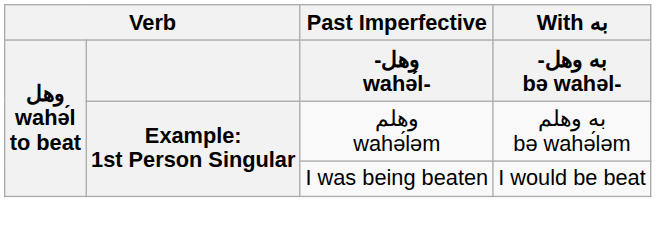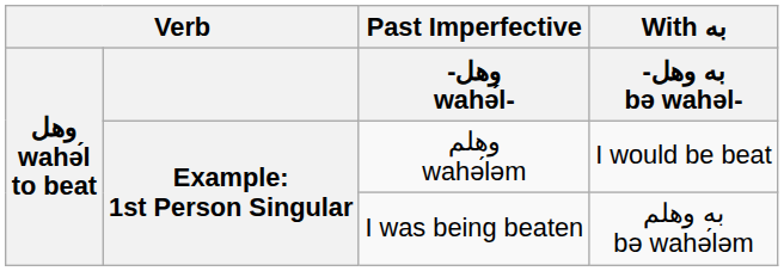وهلم wahә́lәm | With به / -به وهل bə wahәl-: به وهلم bə wahә́lәm -> I would be beat
I was being beaten | With به / -به وهل bə wahәl-: I would be beat -> به وهلم bə wahә́lәm
